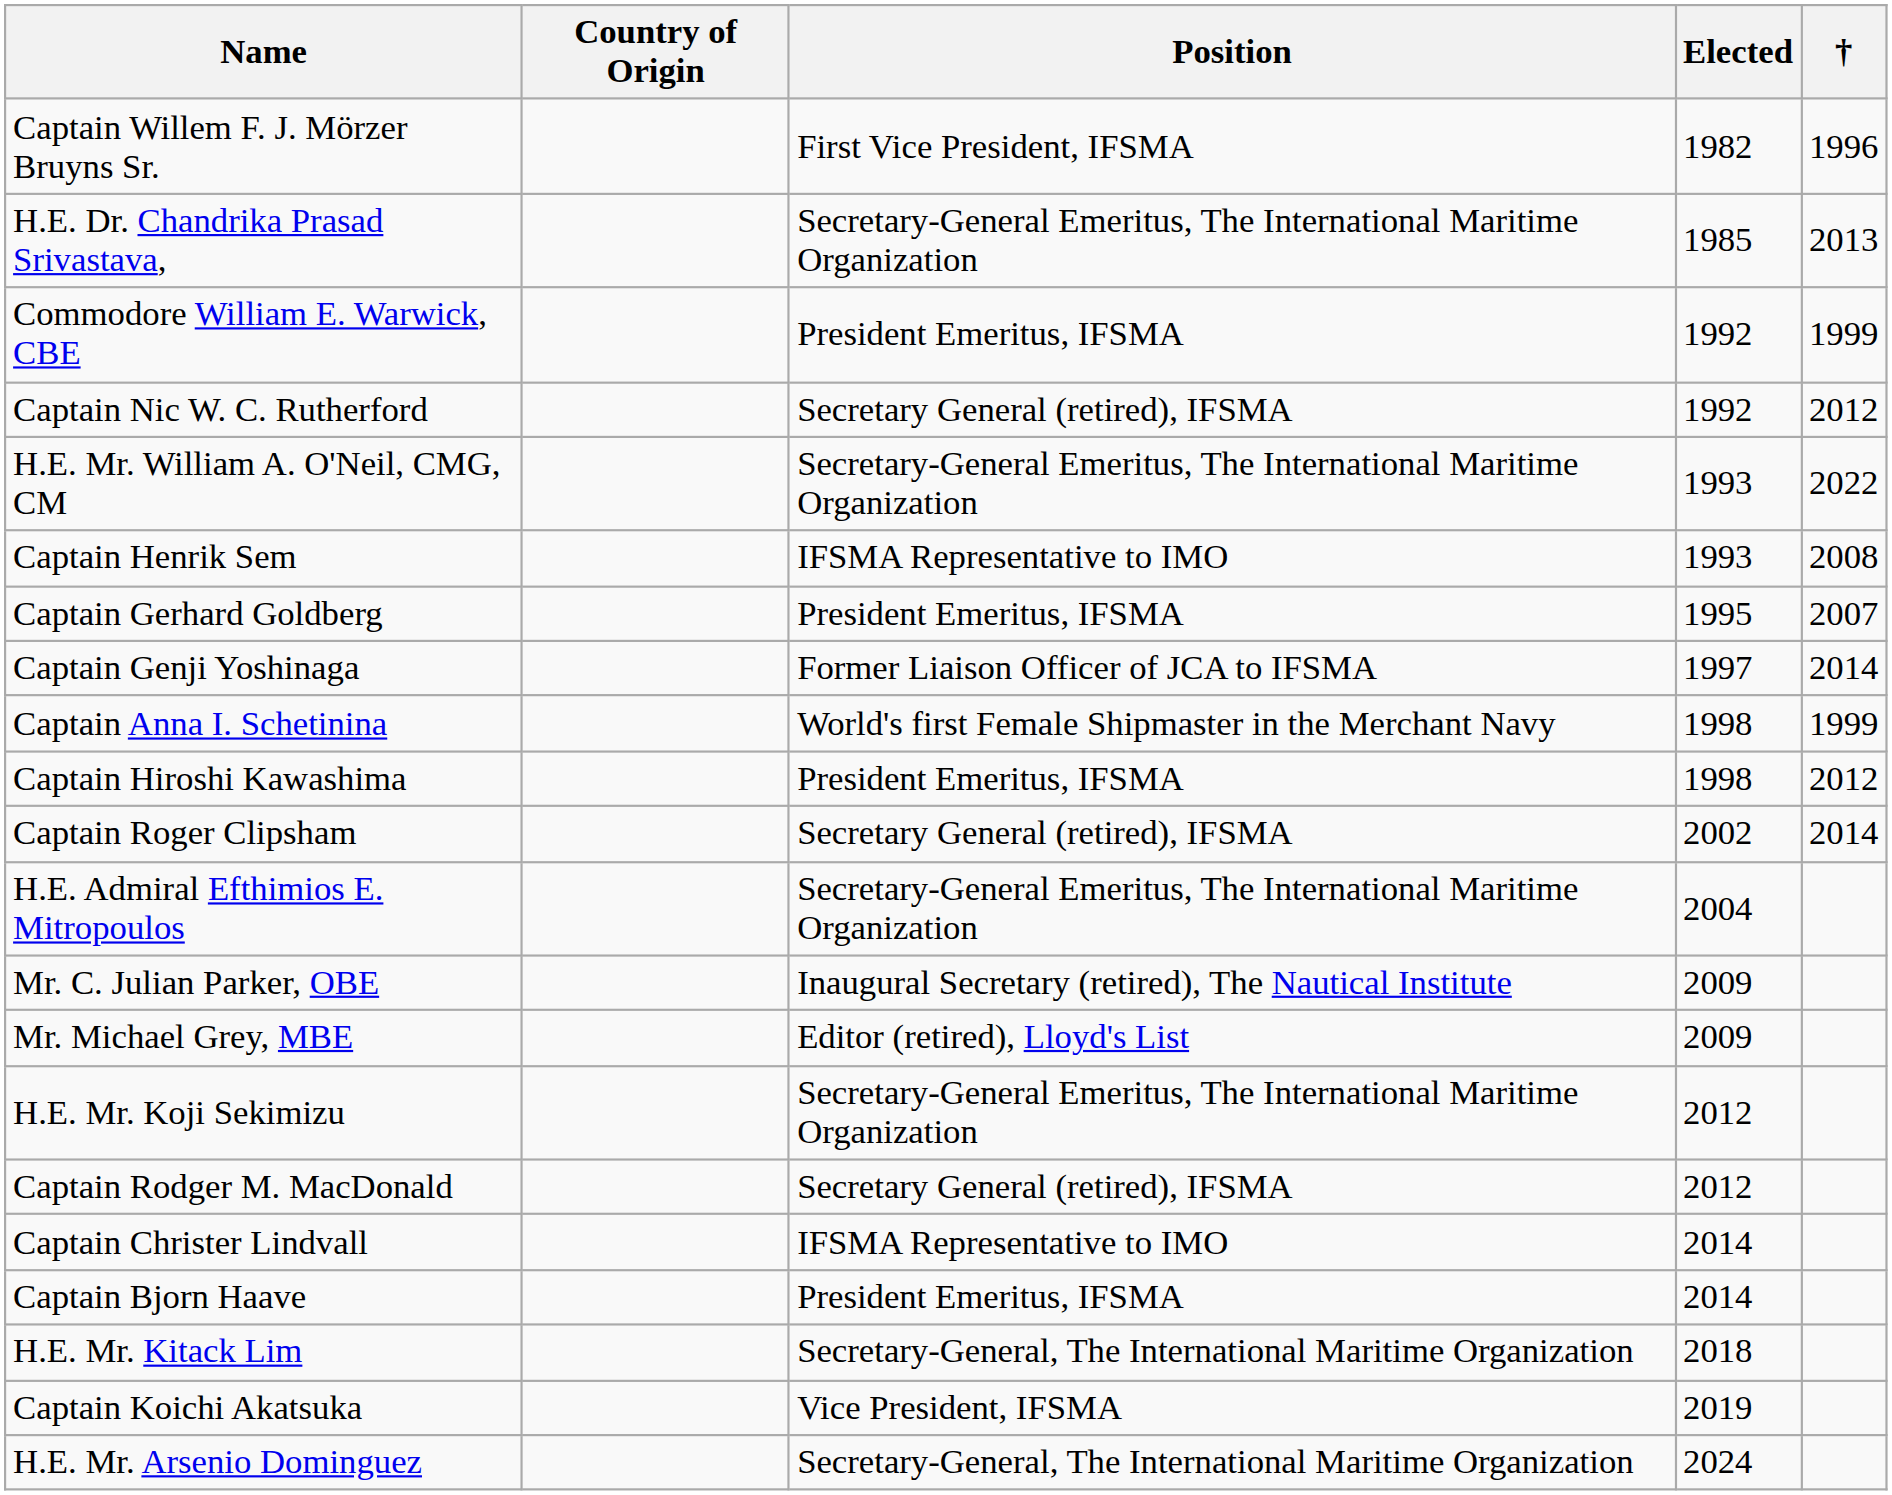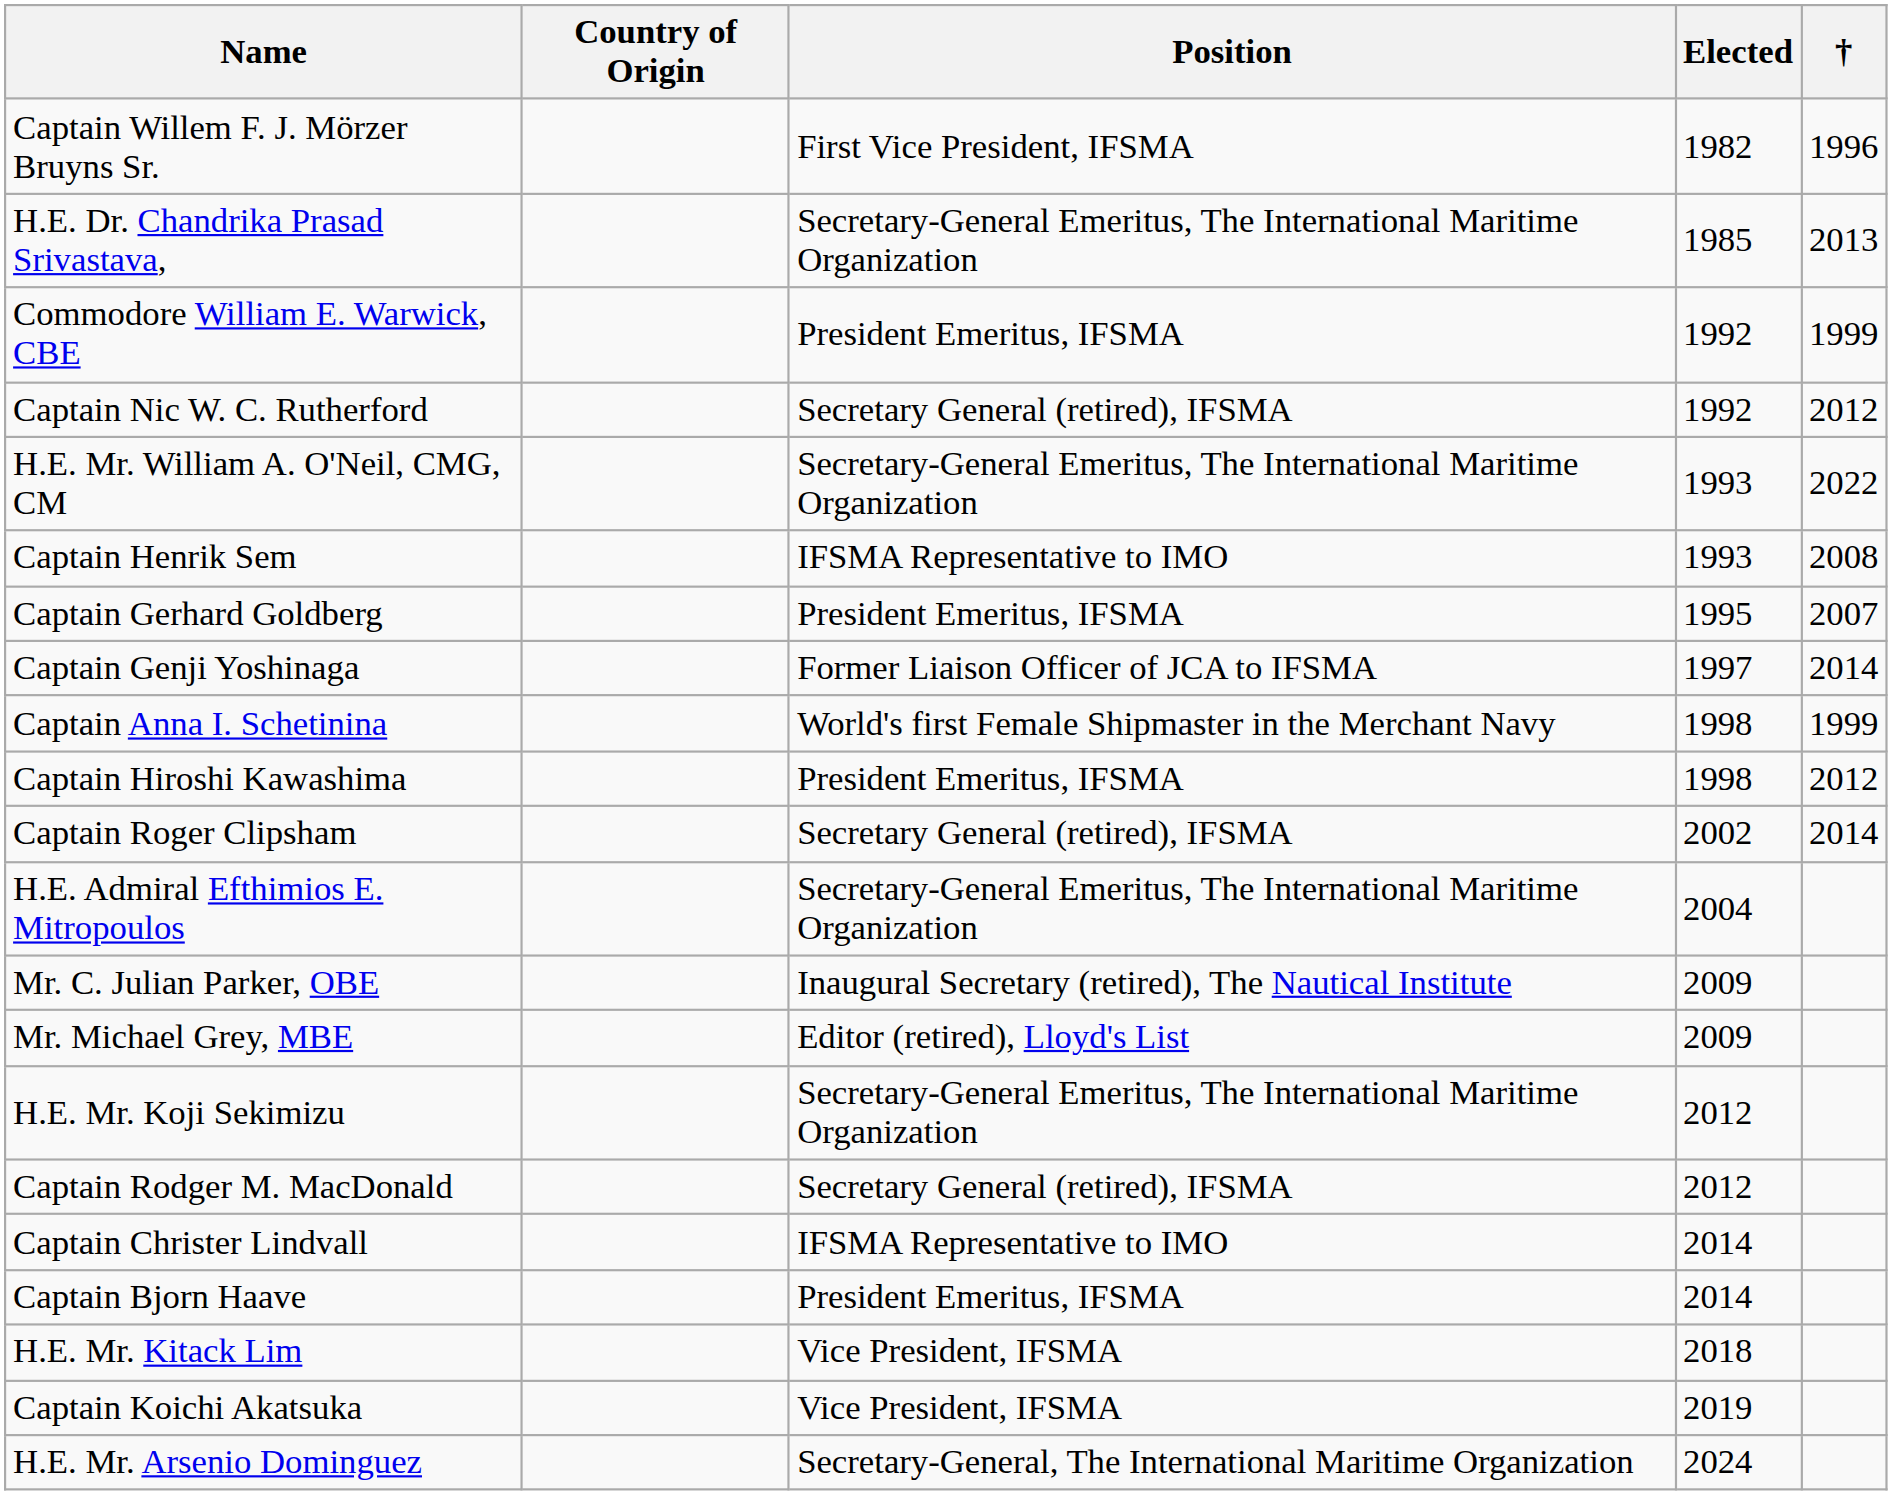H.E. Mr. Kitack Lim | Position: Secretary-General, The International Maritime Organization -> Vice President, IFSMA
